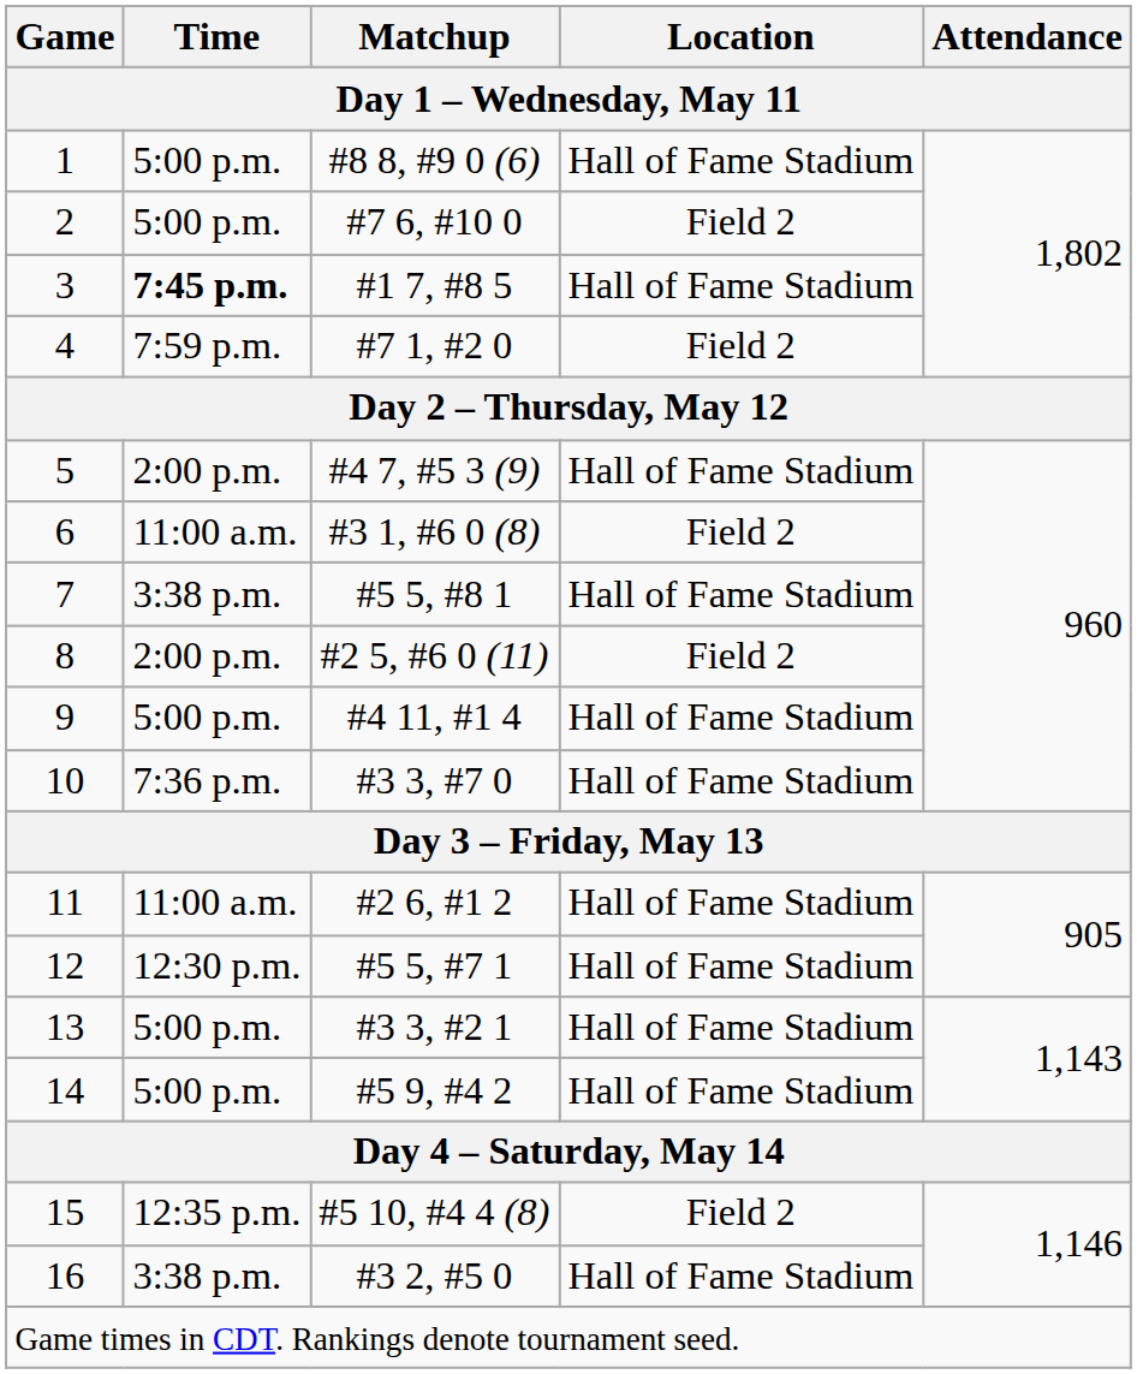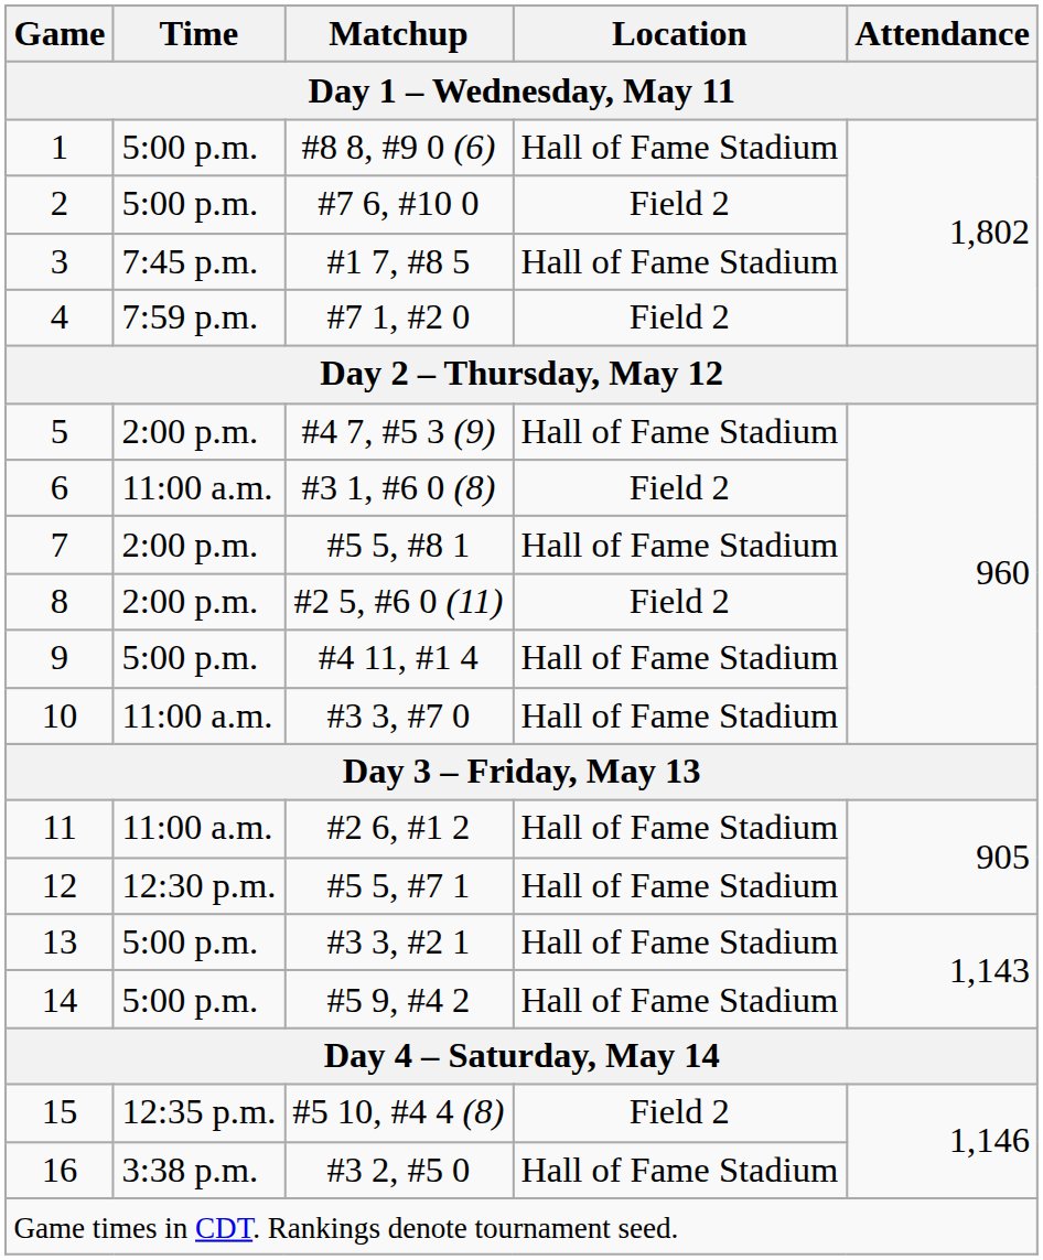3 | Time: bold -> normal
7 | Time: 3:38 p.m. -> 2:00 p.m.
10 | Time: 7:36 p.m. -> 11:00 a.m.
